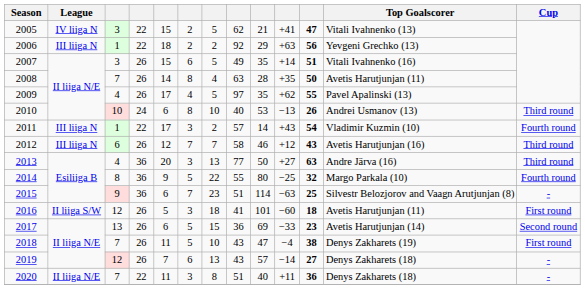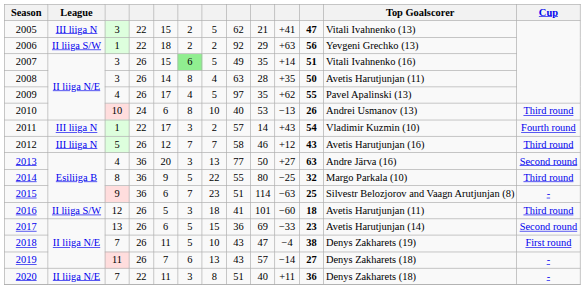2005 | League: IV liiga N -> III liiga N
2006 | League: III liiga N -> II liiga S/W
2007 | column 6: no background -> lightgreen background
2008 | column 3: 7 -> 3
2012 | column 3: 6 -> 5
2013 | Cup: Third round -> Second round
2014 | Cup: Fourth round -> Third round
2016 | Cup: First round -> Third round
2019 | column 3: 12 -> 11
